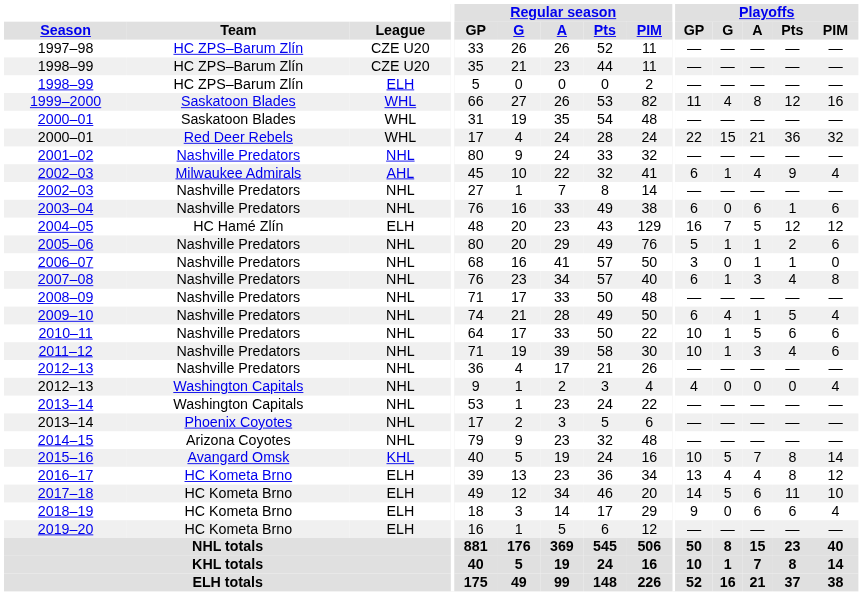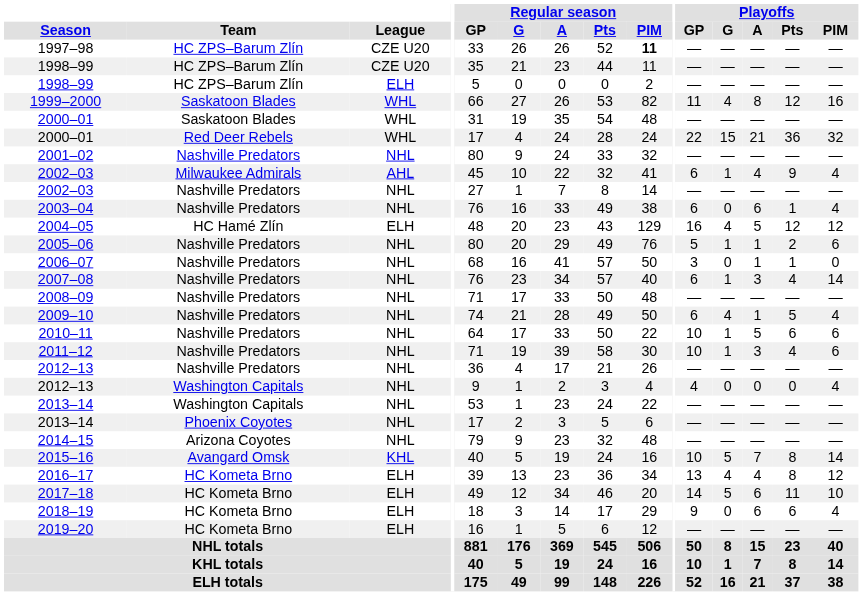1997–98 | Regular season / PIM: normal -> bold
2003–04 | Playoffs / PIM: 6 -> 4
2004–05 | Playoffs / G: 7 -> 4
2007–08 | Playoffs / PIM: 8 -> 14
